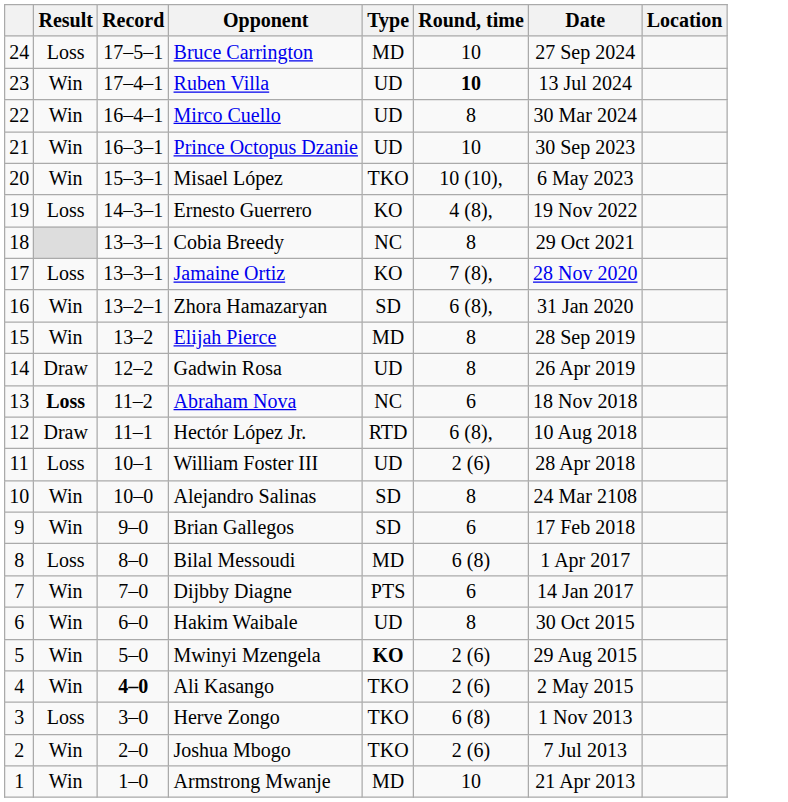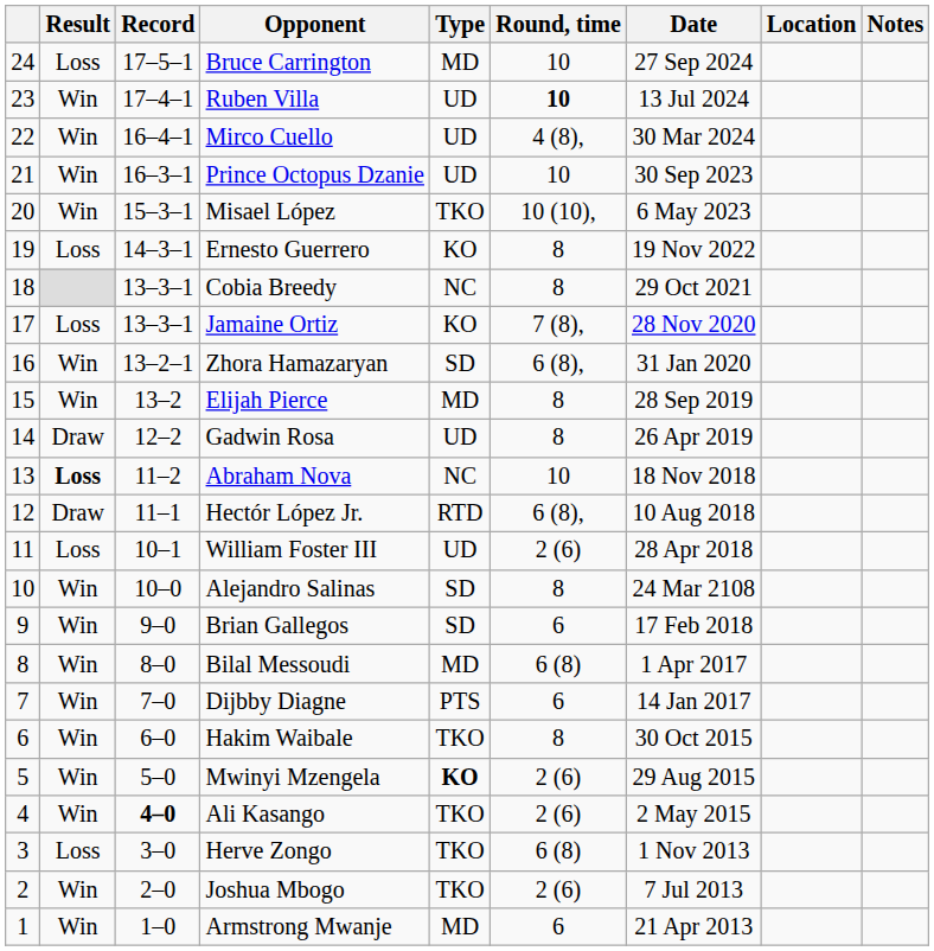+ column: Notes
Mirco Cuello | Round, time: 8 -> 4 (8),
Ernesto Guerrero | Round, time: 4 (8), -> 8
Abraham Nova | Round, time: 6 -> 10
Bilal Messoudi | Result: Loss -> Win
Hakim Waibale | Type: UD -> TKO
Armstrong Mwanje | Round, time: 10 -> 6
